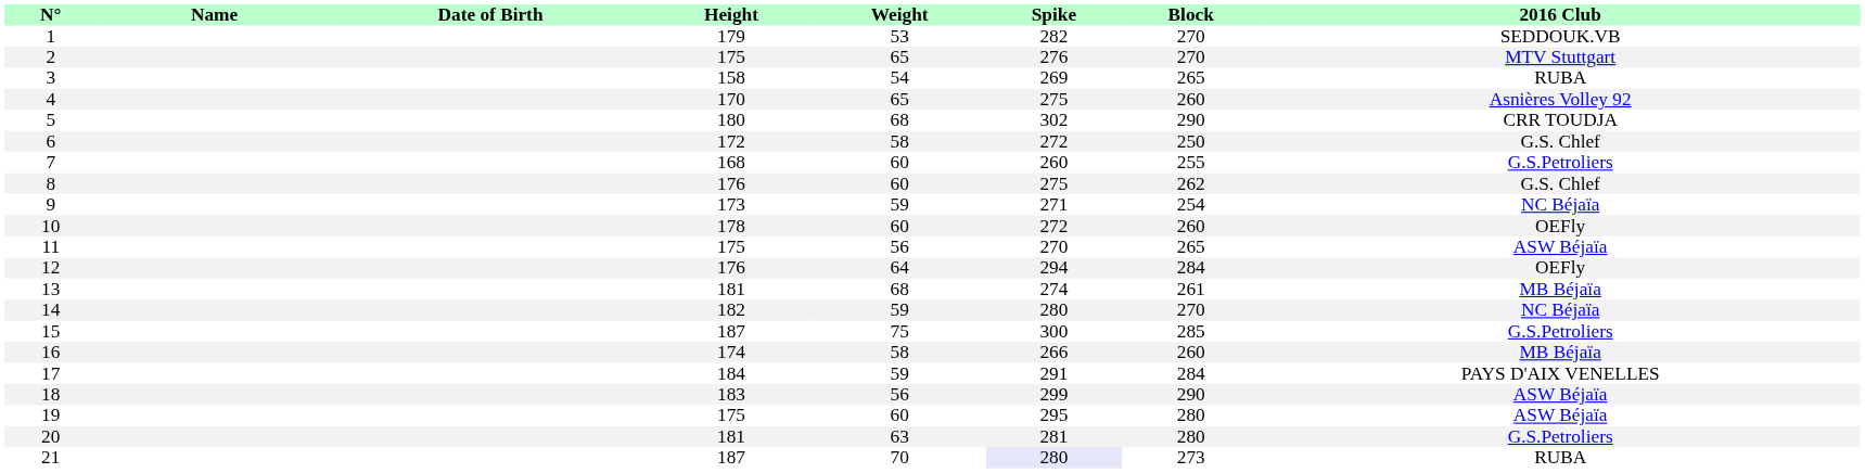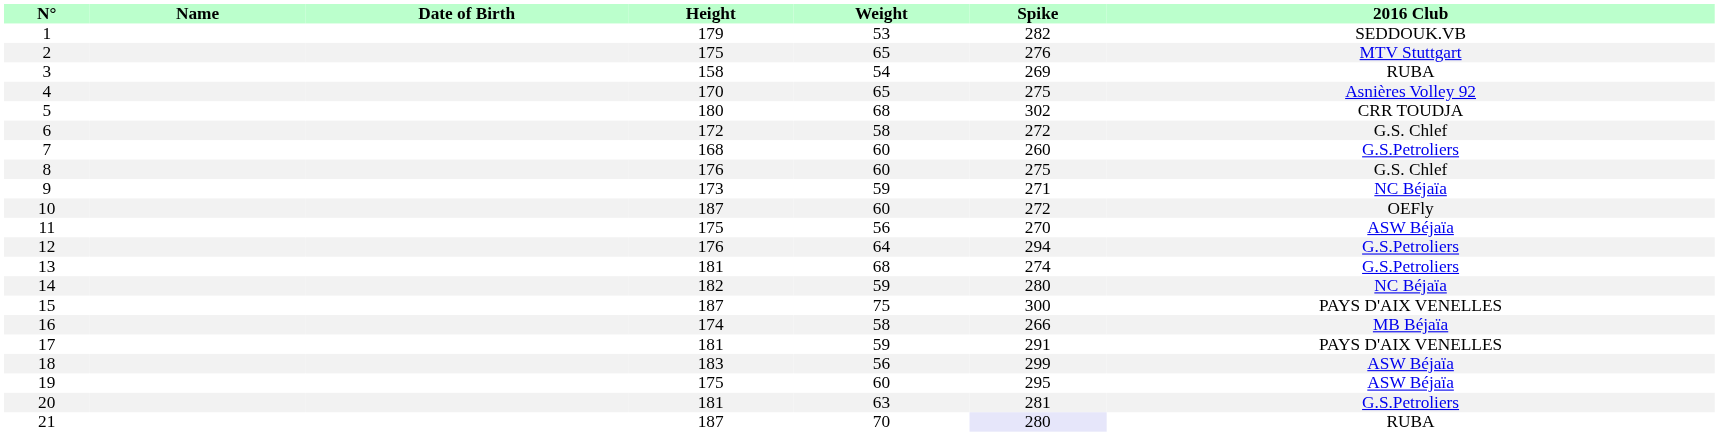- column: Block | 270 | 270 | 265 | 260 | 290 | 250 | 255 | 262 | 254 | 260 | 265 | 284 | 261 | 270 | 285 | 260 | 284 | 290 | 280 | 280 | 273
10 | Height: 178 -> 187
12 | 2016 Club: OEFly -> G.S.Petroliers
13 | 2016 Club: MB Béjaïa -> G.S.Petroliers
15 | 2016 Club: G.S.Petroliers -> PAYS D'AIX VENELLES
17 | Height: 184 -> 181
